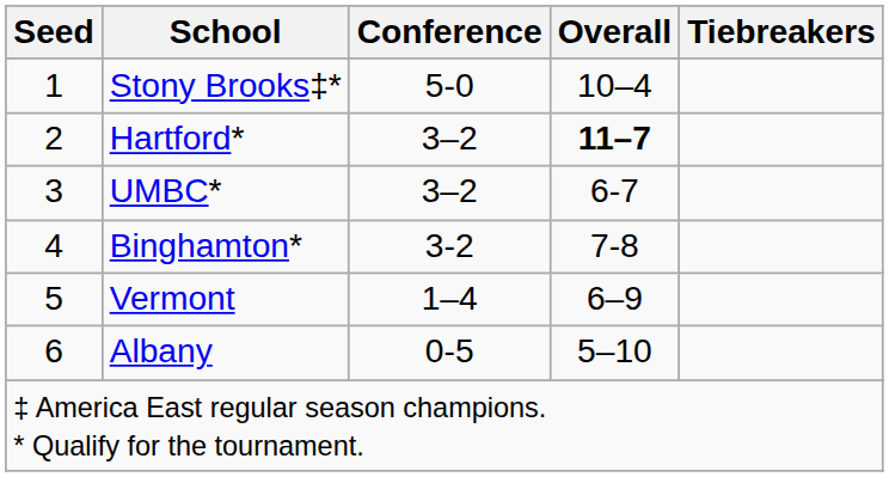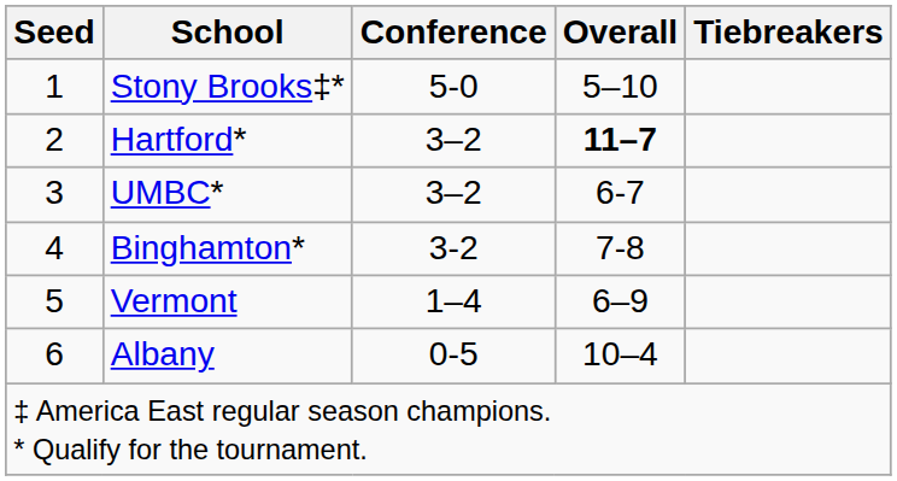Stony Brooks‡* | Overall: 10–4 -> 5–10
Albany | Overall: 5–10 -> 10–4
